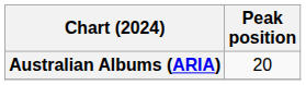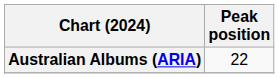Australian Albums (ARIA) | Peak position: 20 -> 22
